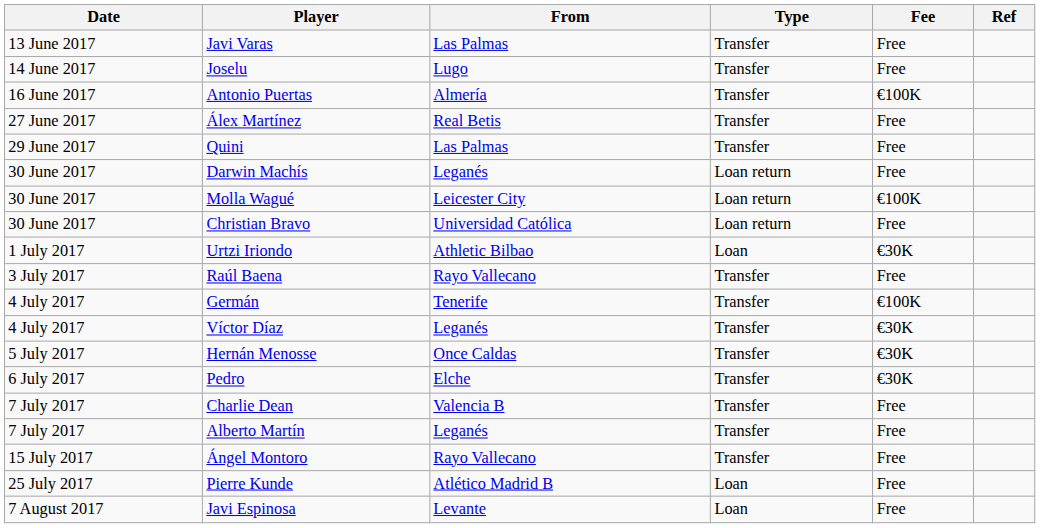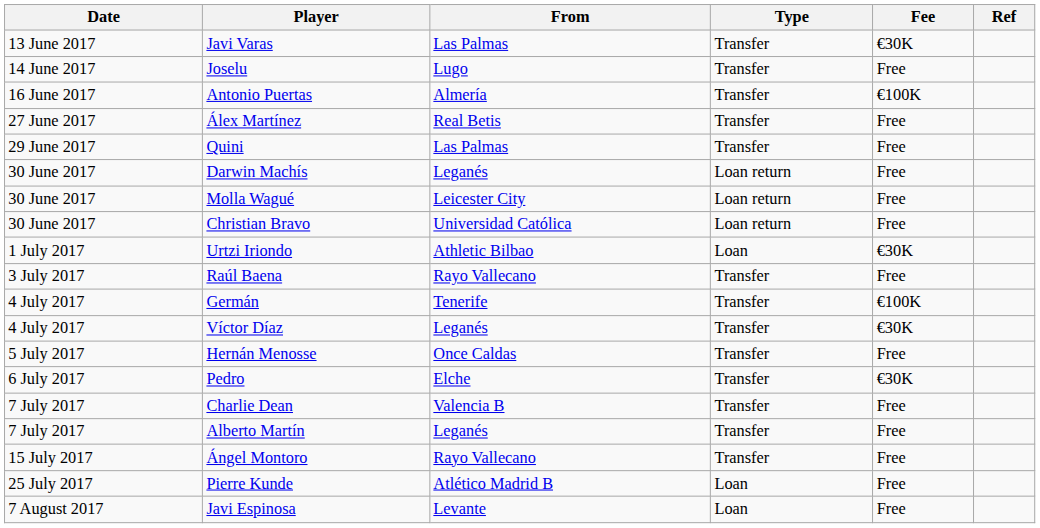Javi Varas | Fee: Free -> €30K
Molla Wagué | Fee: €100K -> Free
Hernán Menosse | Fee: €30K -> Free
